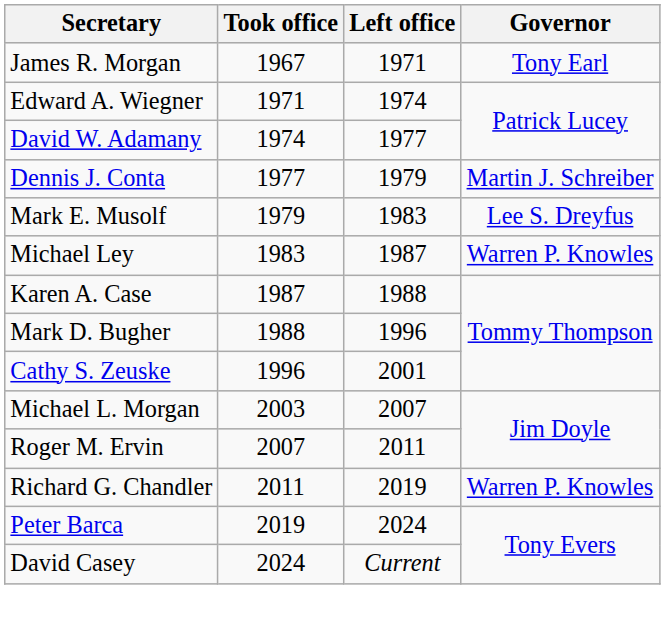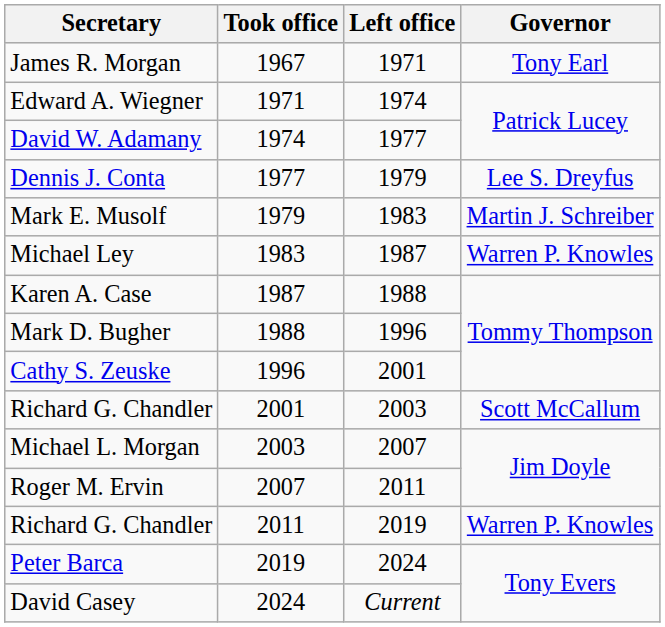Dennis J. Conta | Governor: Martin J. Schreiber -> Lee S. Dreyfus
Mark E. Musolf | Governor: Lee S. Dreyfus -> Martin J. Schreiber
+ row: Richard G. Chandler | 2001 | 2003 | Scott McCallum
